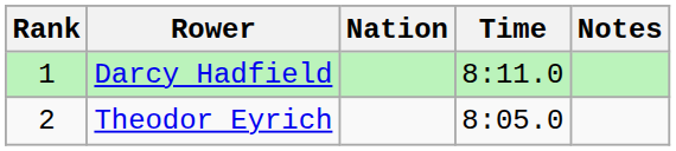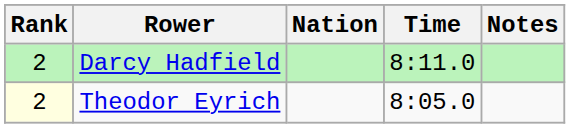Darcy Hadfield | Rank: 1 -> 2
Theodor Eyrich | Rank: no background -> lightyellow background
